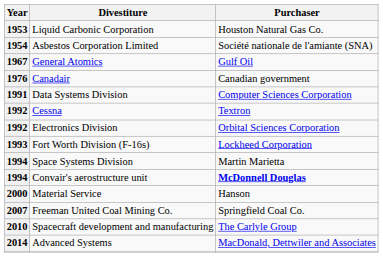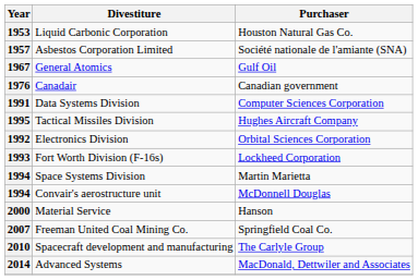Asbestos Corporation Limited | Year: 1954 -> 1957
+ row: 1995 | Tactical Missiles Division | Hughes Aircraft Company
- row: 1992 | Cessna | Textron
Convair's aerostructure unit | Purchaser: bold -> normal
